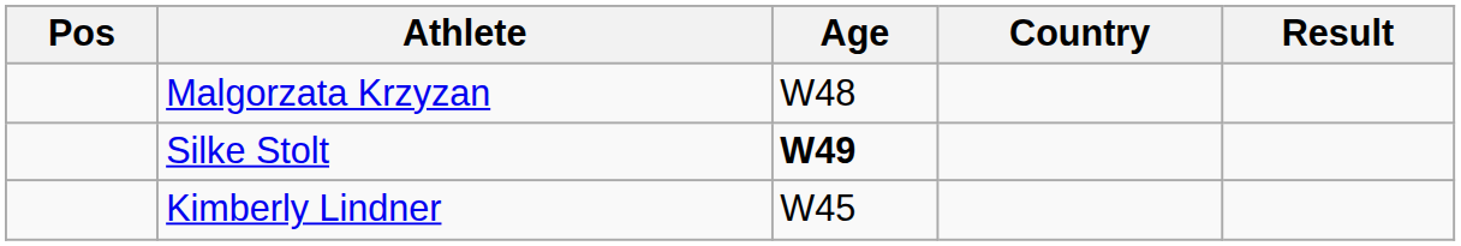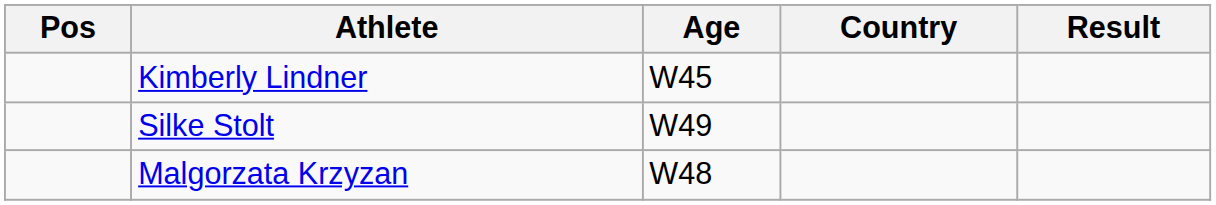rows swapped: Malgorzata Krzyzan <-> Kimberly Lindner
Silke Stolt | Age: bold -> normal
